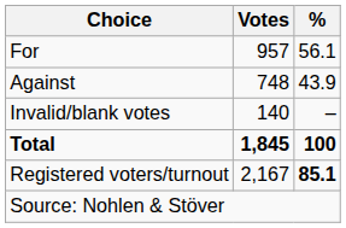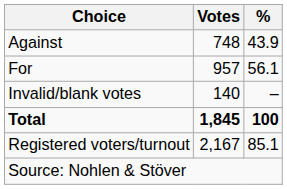rows swapped: For <-> Against
Registered voters/turnout | %: bold -> normal
